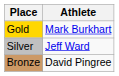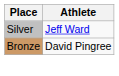- row: Gold | Mark Burkhart
